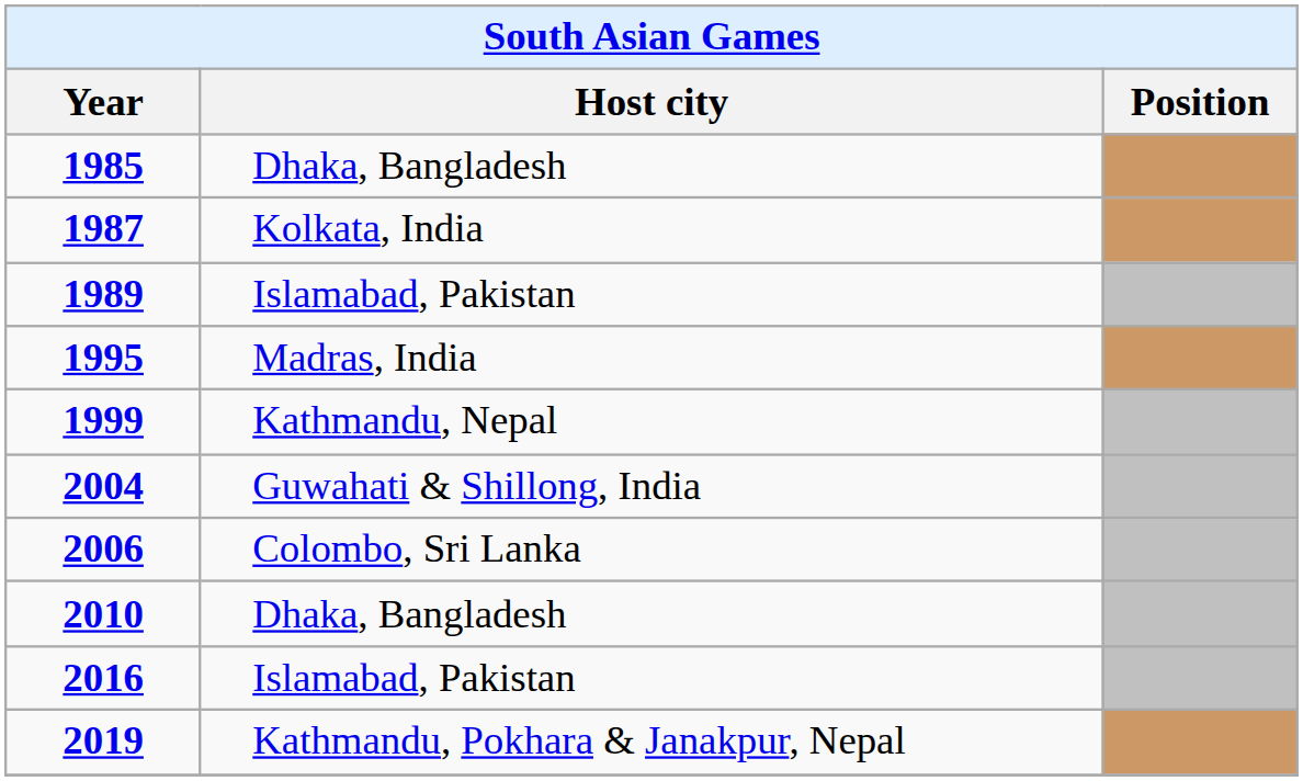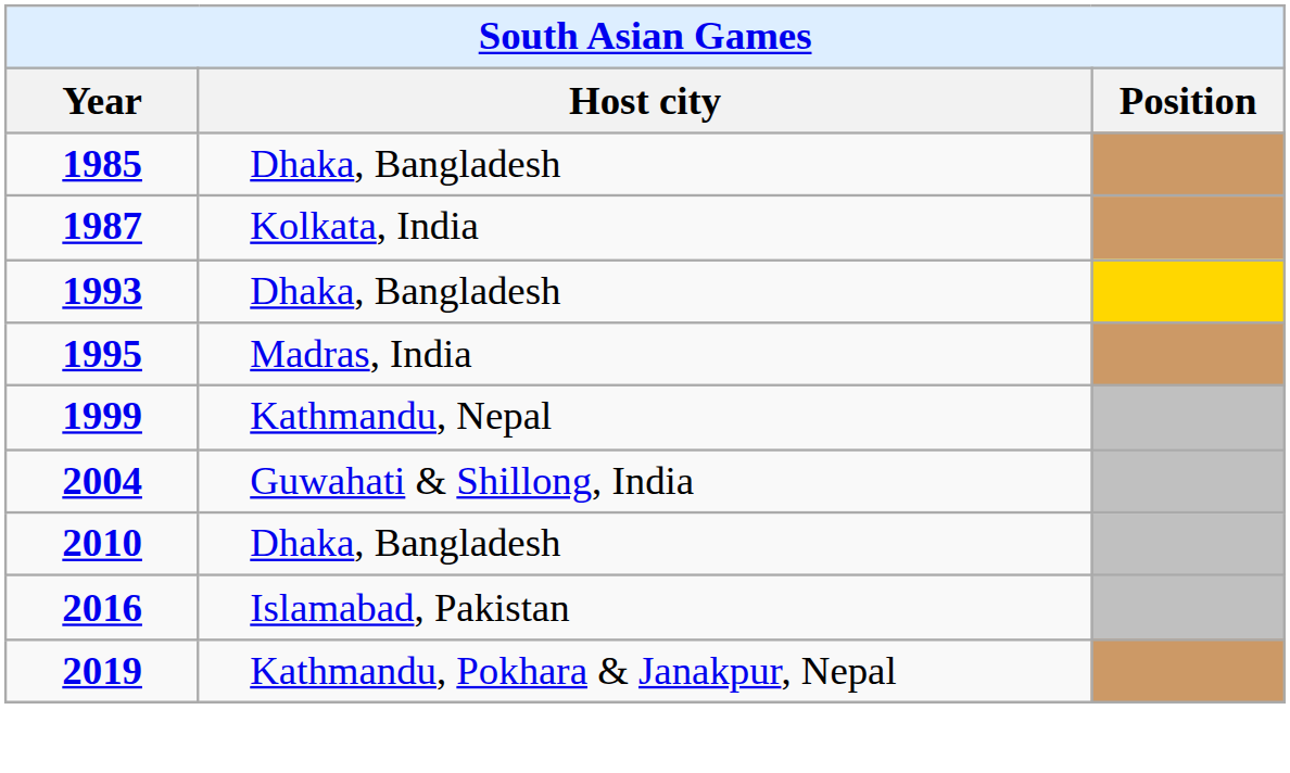- row: 1989 | Islamabad, Pakistan
+ row: 1993 | Dhaka, Bangladesh
- row: 2006 | Colombo, Sri Lanka
